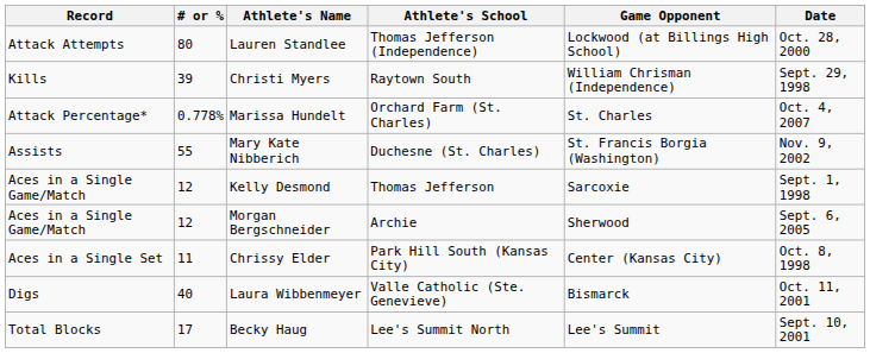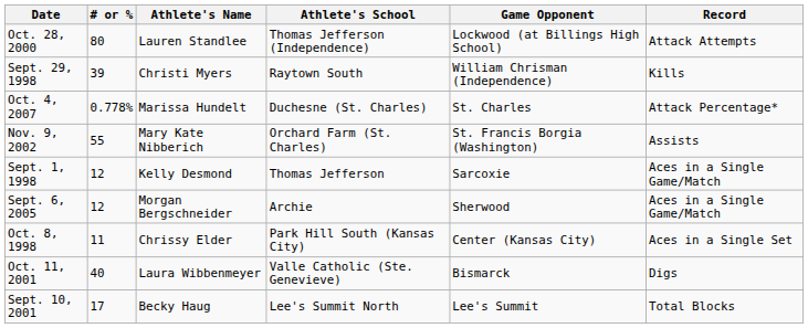columns swapped: Record <-> Date
Marissa Hundelt | Athlete's School: Orchard Farm (St. Charles) -> Duchesne (St. Charles)
Mary Kate Nibberich | Athlete's School: Duchesne (St. Charles) -> Orchard Farm (St. Charles)
